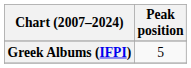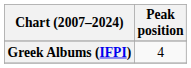Greek Albums (IFPI) | Peak position: 5 -> 4
